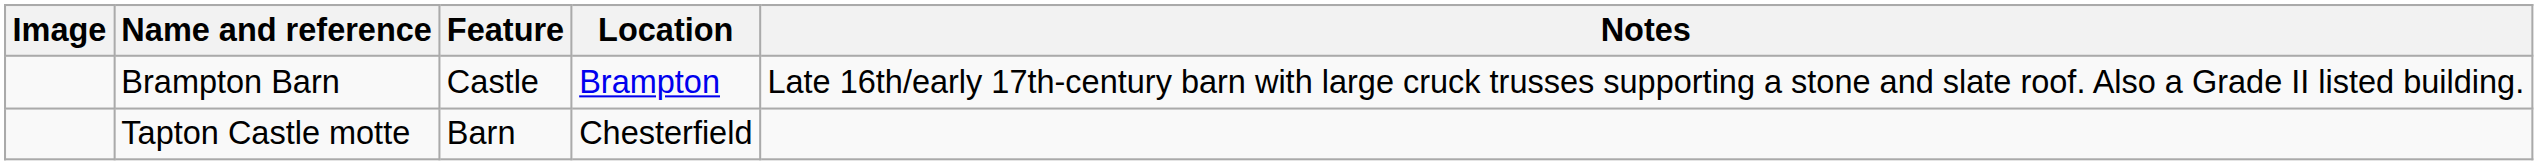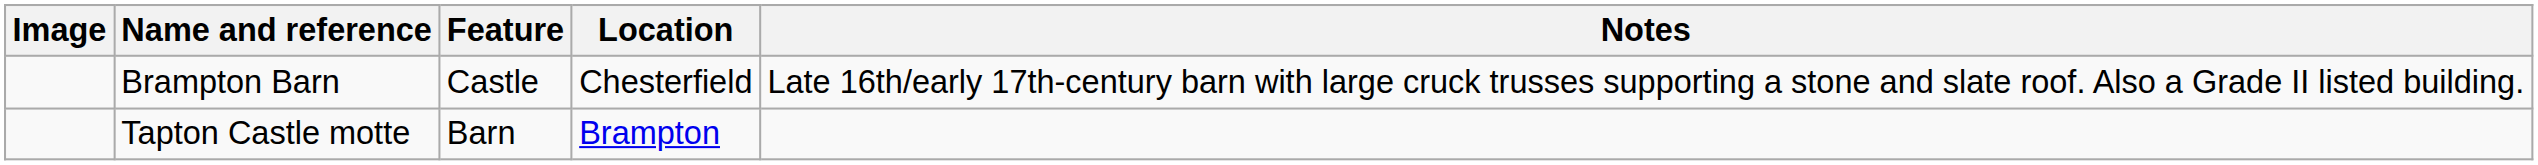Brampton Barn | Location: Brampton -> Chesterfield
Tapton Castle motte | Location: Chesterfield -> Brampton
